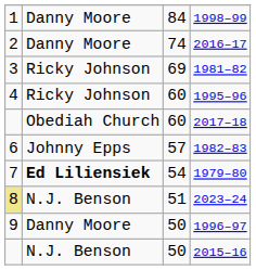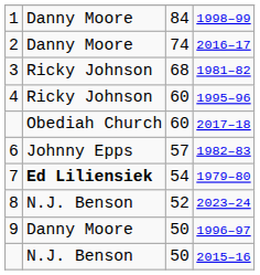1981–82 | column 3: 69 -> 68
2023–24 | column 1: khaki background -> no background
2023–24 | column 3: 51 -> 52
